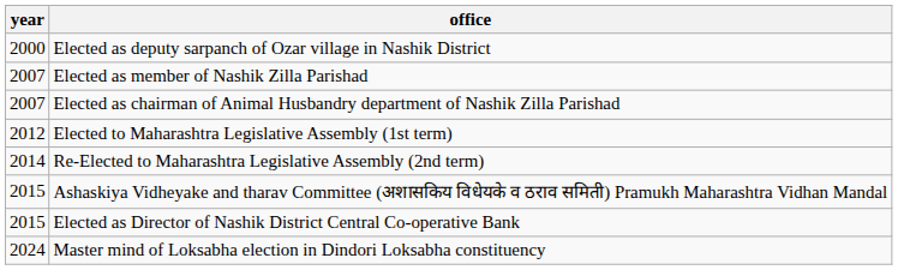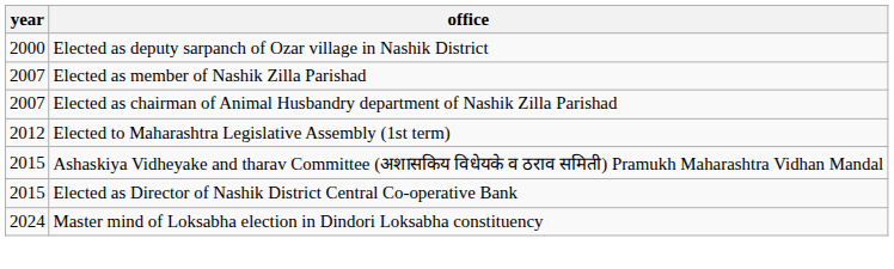- row: 2014 | Re-Elected to Maharashtra Legislative Assembly (2nd term)
